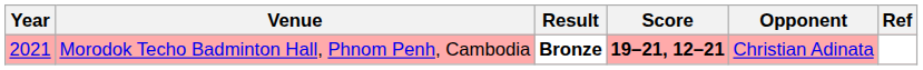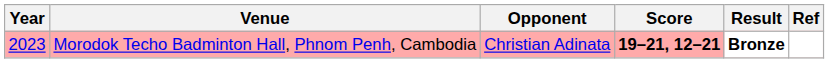columns swapped: Opponent <-> Result
Morodok Techo Badminton Hall, Phnom Penh, Cambodia | Year: 2021 -> 2023
